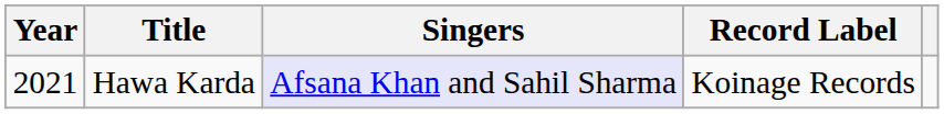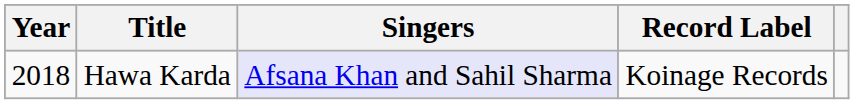Hawa Karda | Year: 2021 -> 2018
